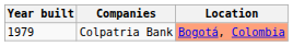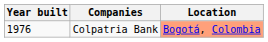Colpatria Bank | Year built: 1979 -> 1976
